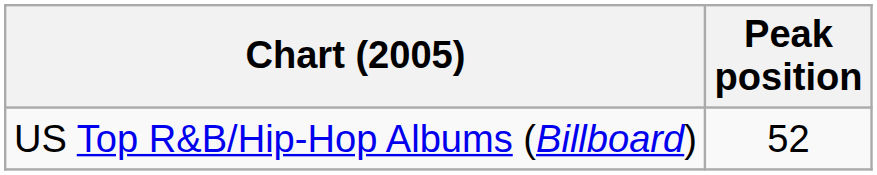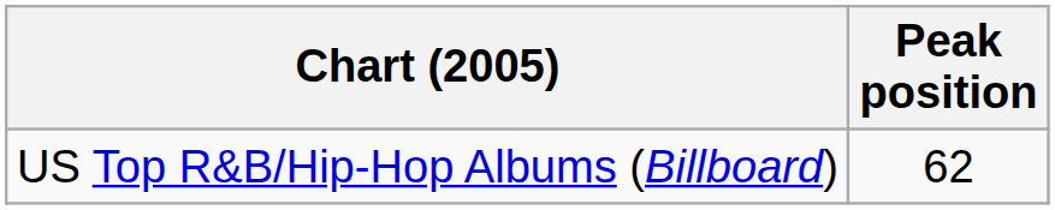US Top R&B/Hip-Hop Albums (Billboard) | Peak position: 52 -> 62
